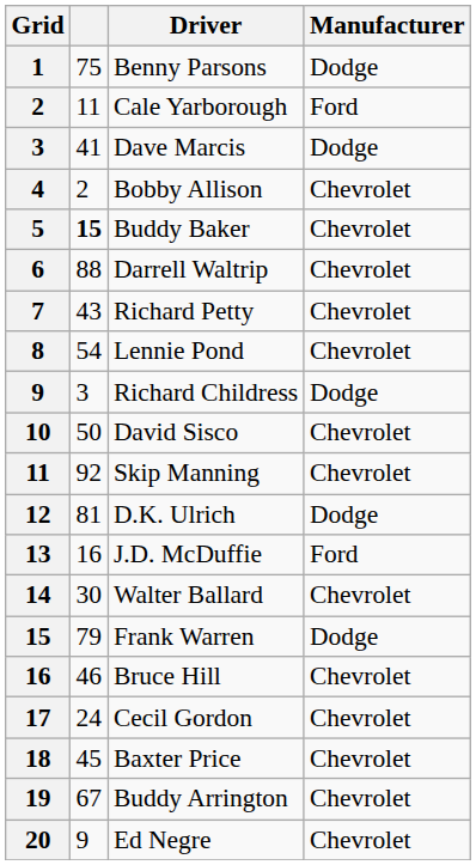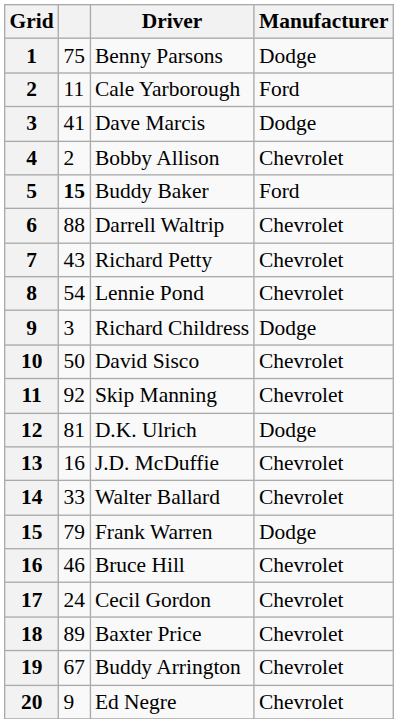Buddy Baker | Manufacturer: Chevrolet -> Ford
J.D. McDuffie | Manufacturer: Ford -> Chevrolet
Walter Ballard | column 2: 30 -> 33
Baxter Price | column 2: 45 -> 89
